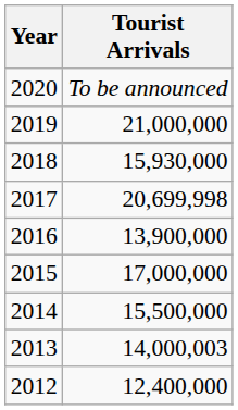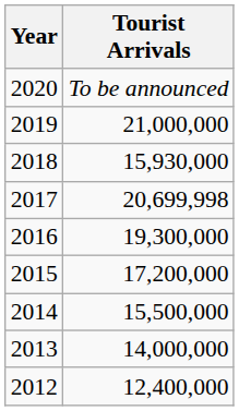2016 | Tourist Arrivals: 13,900,000 -> 19,300,000
2015 | Tourist Arrivals: 17,000,000 -> 17,200,000
2013 | Tourist Arrivals: 14,000,003 -> 14,000,000
